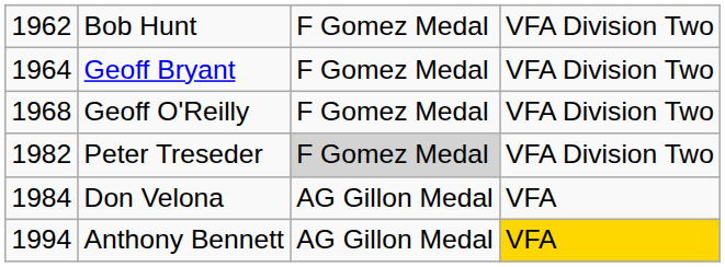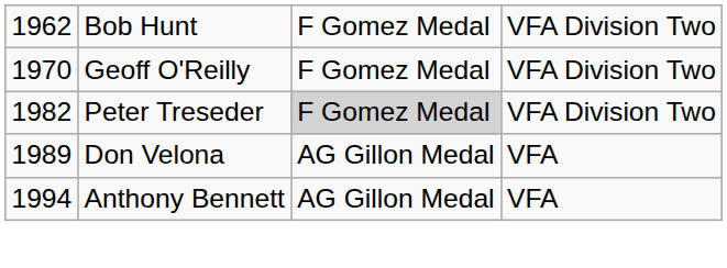- row: 1964 | Geoff Bryant | F Gomez Medal | VFA Division Two
Geoff O'Reilly | column 1: 1968 -> 1970
Don Velona | column 1: 1984 -> 1989
Anthony Bennett | column 4: gold background -> no background
